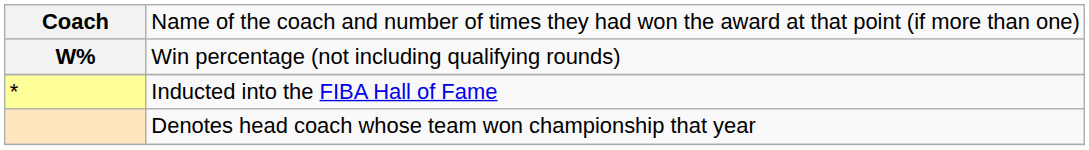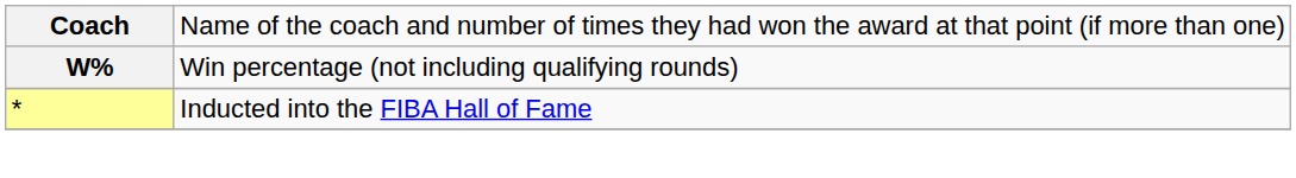- row: Denotes head coach whose team won championship that year
